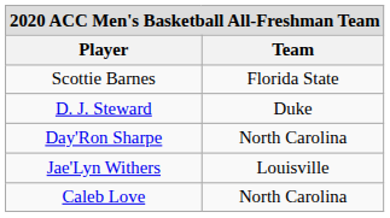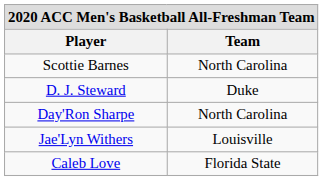Scottie Barnes | Team: Florida State -> North Carolina
Caleb Love | Team: North Carolina -> Florida State
